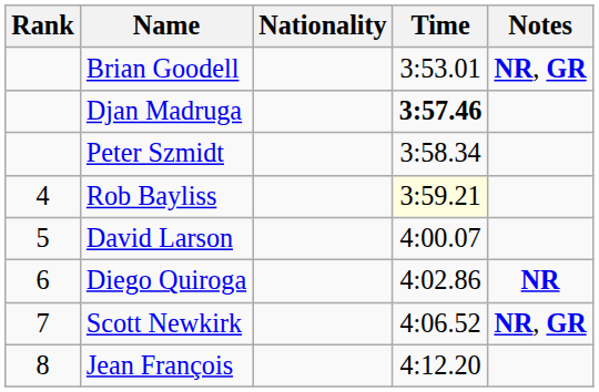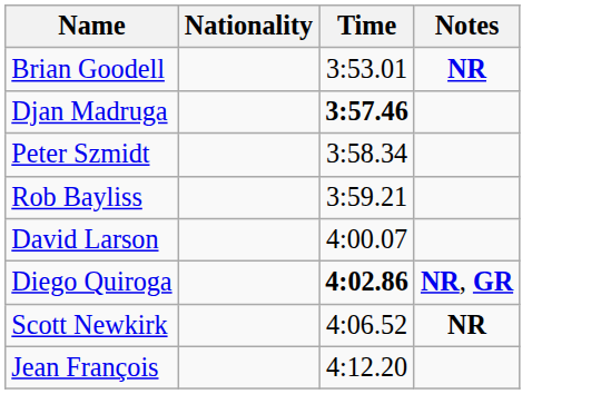- column: Rank | 4 | 5 | 6 | 7 | 8
Brian Goodell | Notes: NR, GR -> NR
Rob Bayliss | Time: lightyellow background -> no background
Diego Quiroga | Time: normal -> bold
Diego Quiroga | Notes: NR -> NR, GR
Scott Newkirk | Notes: NR, GR -> NR
